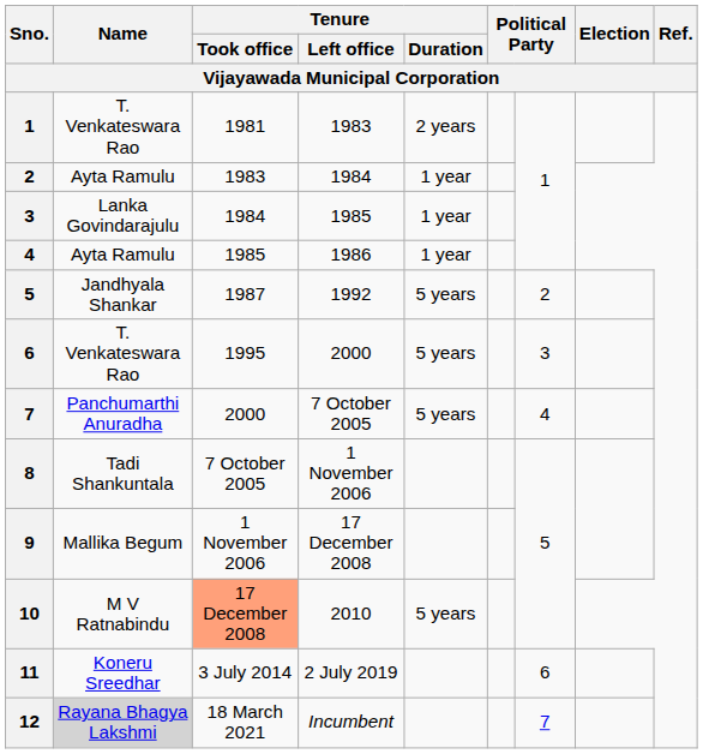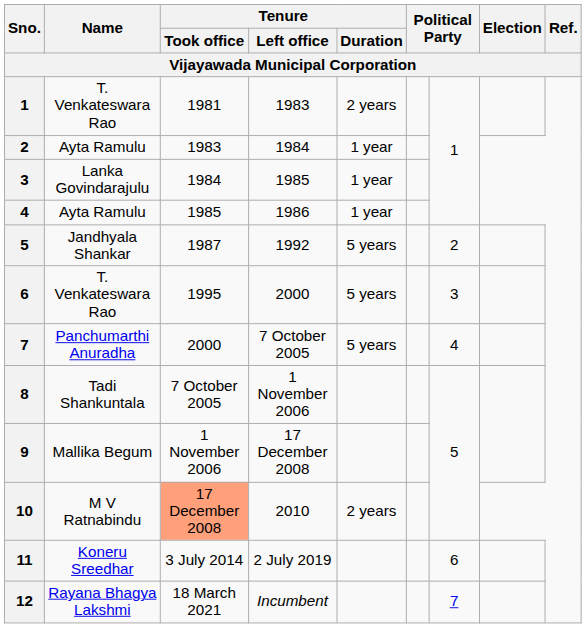10 | Tenure / Duration: 5 years -> 2 years
12 | Name: lightgrey background -> no background
